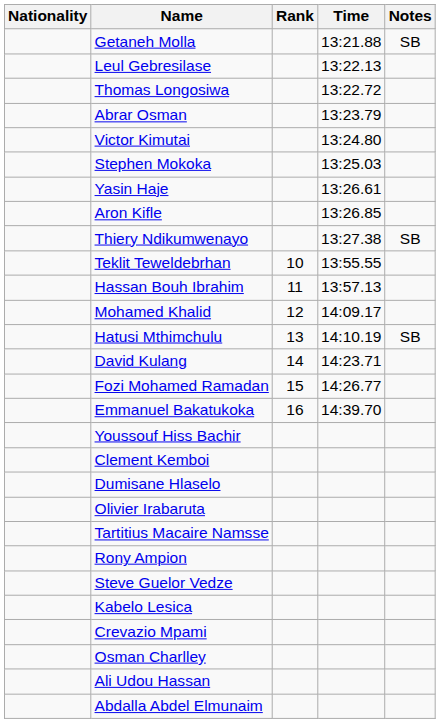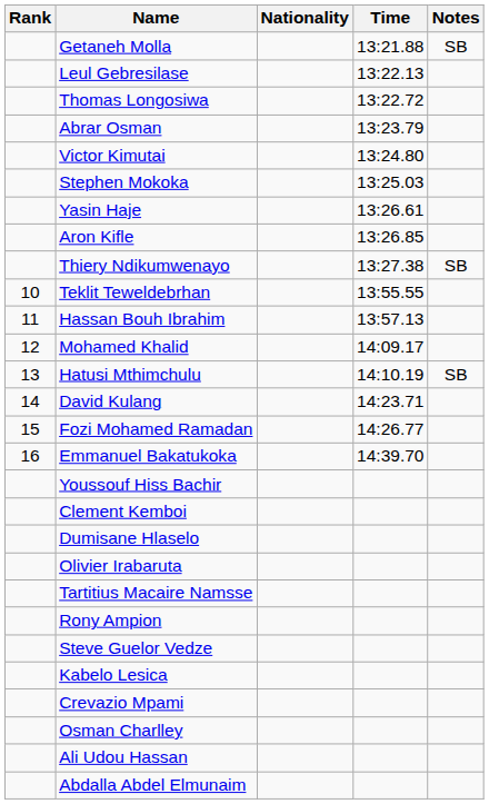columns swapped: Rank <-> Nationality
